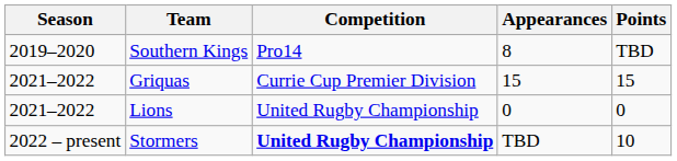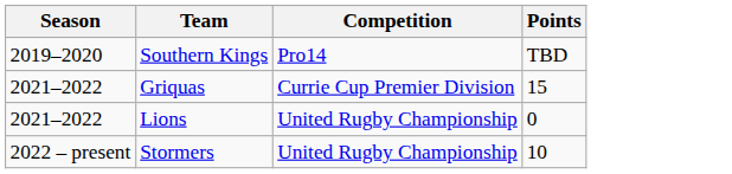- column: Appearances | 8 | 15 | 0 | TBD
Stormers | Competition: bold -> normal
